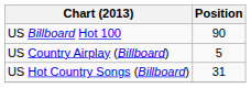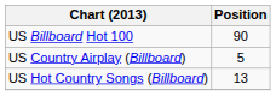US Hot Country Songs (Billboard) | Position: 31 -> 13
